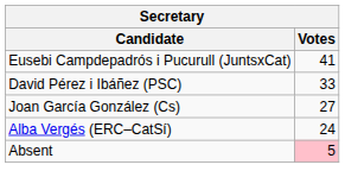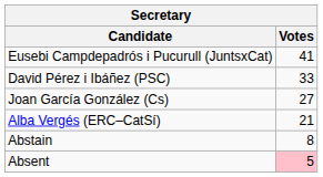Alba Vergés (ERC–CatSí) | Votes: 24 -> 21
+ row: Abstain | 8
